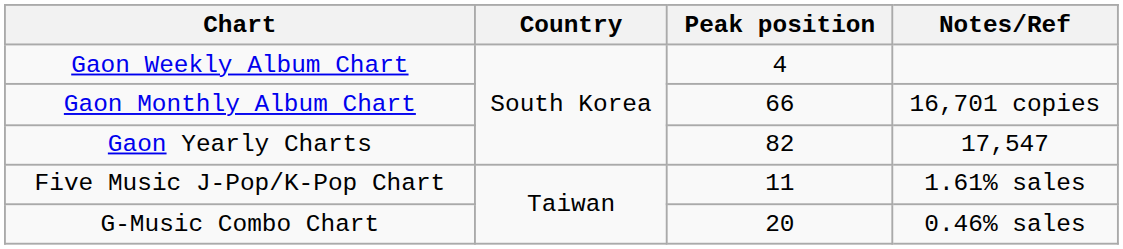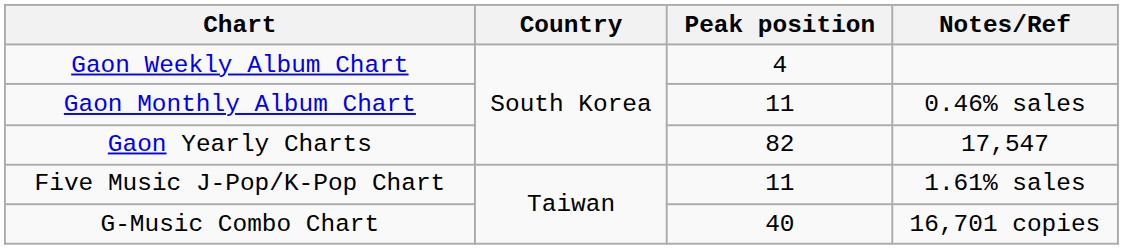Gaon Monthly Album Chart | Peak position: 66 -> 11
Gaon Monthly Album Chart | Notes/Ref: 16,701 copies -> 0.46% sales
G-Music Combo Chart | Peak position: 20 -> 40
G-Music Combo Chart | Notes/Ref: 0.46% sales -> 16,701 copies
